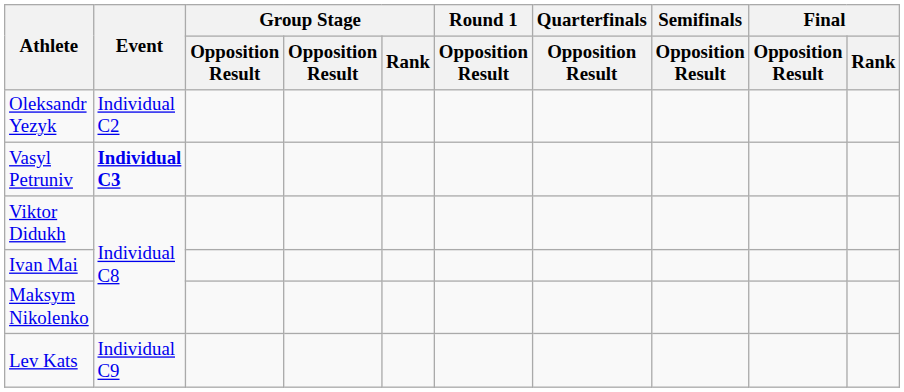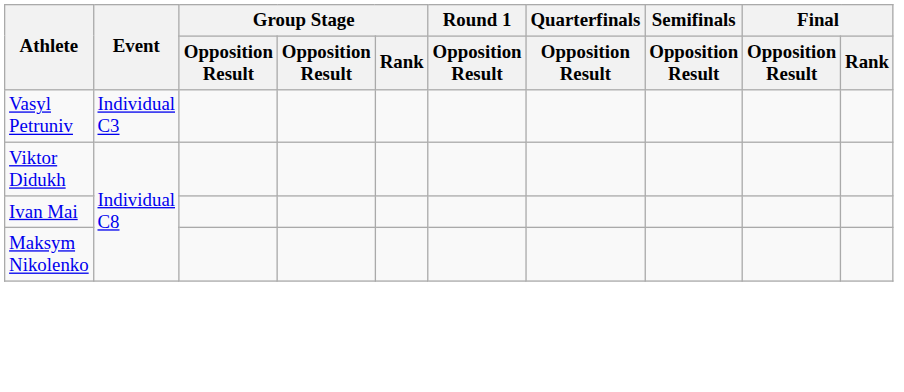- row: Oleksandr Yezyk | Individual C2
Vasyl Petruniv | Event: bold -> normal
- row: Lev Kats | Individual C9
